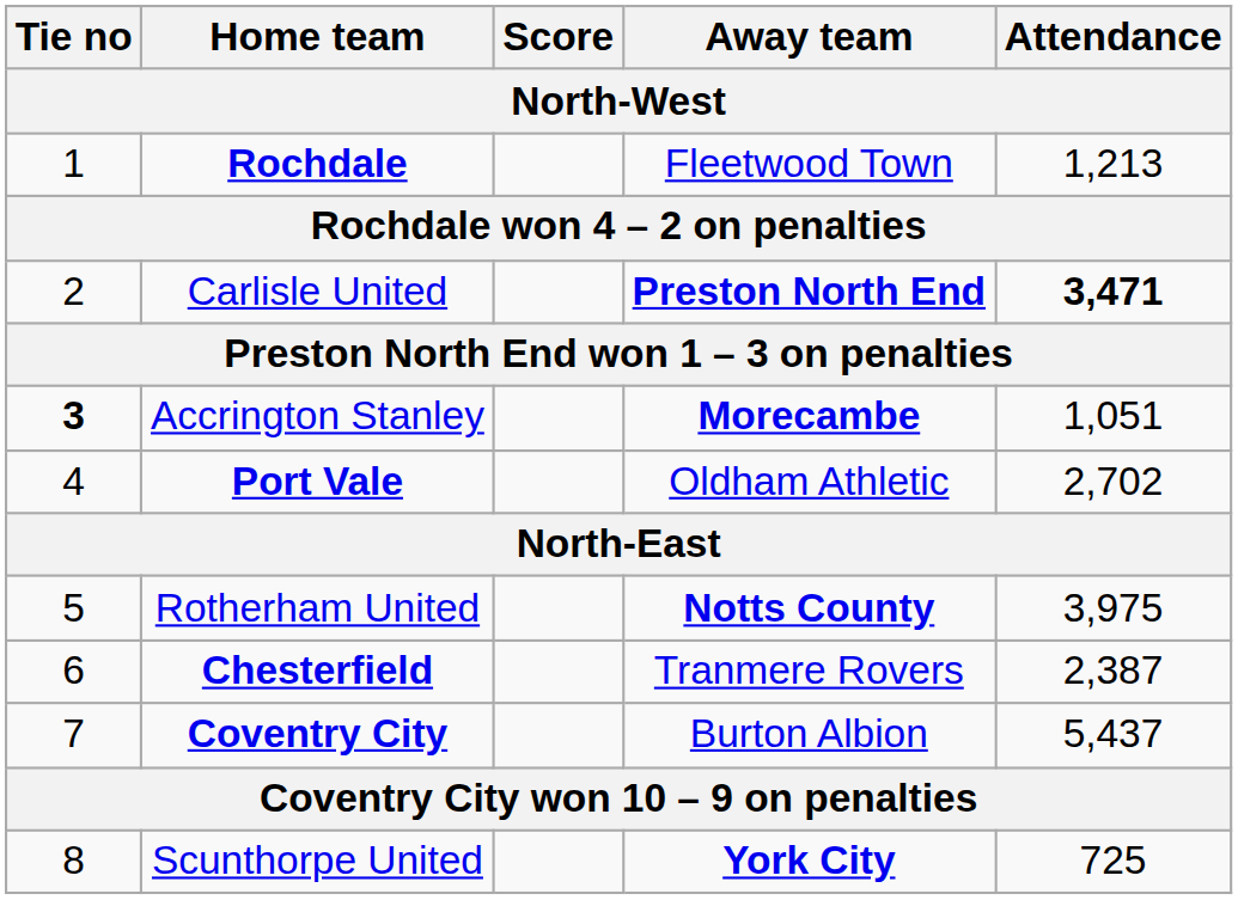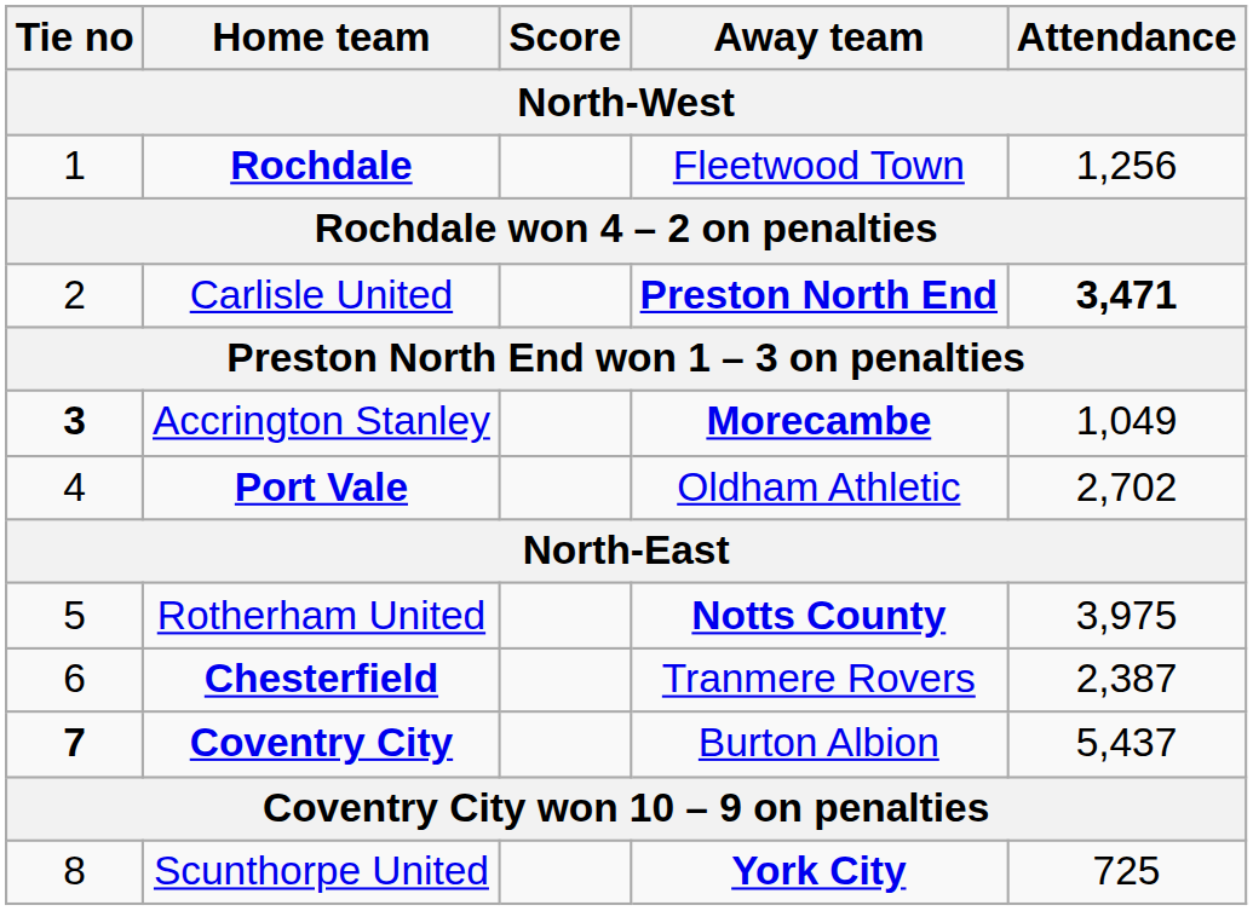Rochdale | Attendance: 1,213 -> 1,256
Accrington Stanley | Attendance: 1,051 -> 1,049
Coventry City | Tie no: normal -> bold
